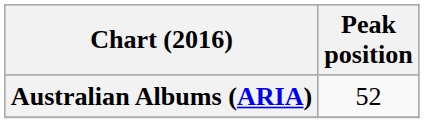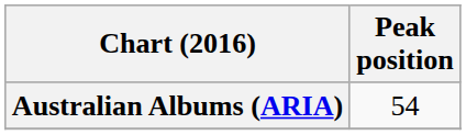Australian Albums (ARIA) | Peak position: 52 -> 54
